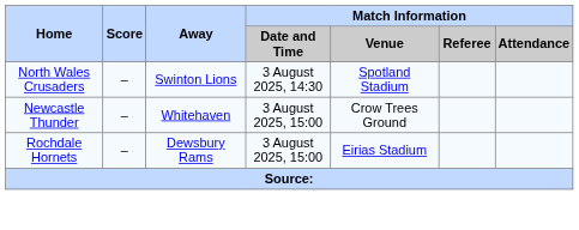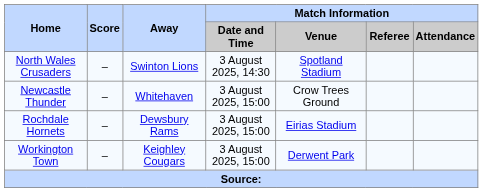+ row: Workington Town | – | Keighley Cougars | 3 August 2025, 15:00 | Derwent Park
